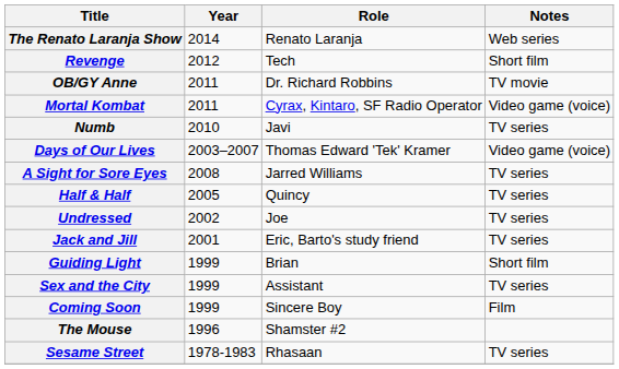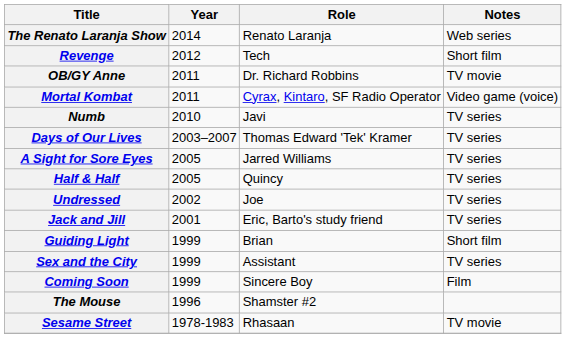Days of Our Lives | Notes: Video game (voice) -> TV series
A Sight for Sore Eyes | Year: 2008 -> 2005
Sesame Street | Notes: TV series -> TV movie
